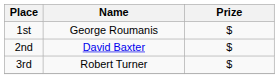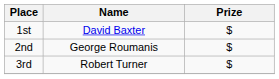1st | Name: George Roumanis -> David Baxter
2nd | Name: David Baxter -> George Roumanis
